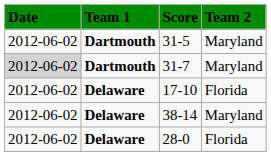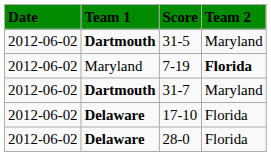+ row: 2012-06-02 | Maryland | 7-19 | Florida
31-7 | Date: lightgrey background -> no background
- row: 2012-06-02 | Delaware | 38-14 | Maryland
